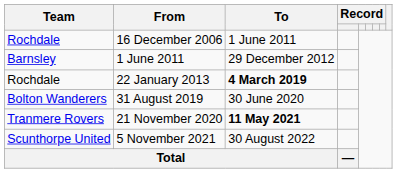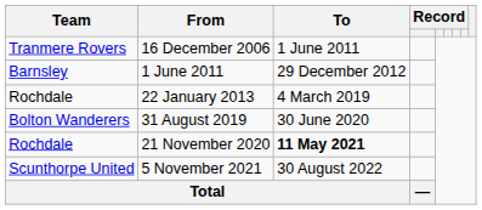16 December 2006 | Team: Rochdale -> Tranmere Rovers
22 January 2013 | To: bold -> normal
21 November 2020 | Team: Tranmere Rovers -> Rochdale
